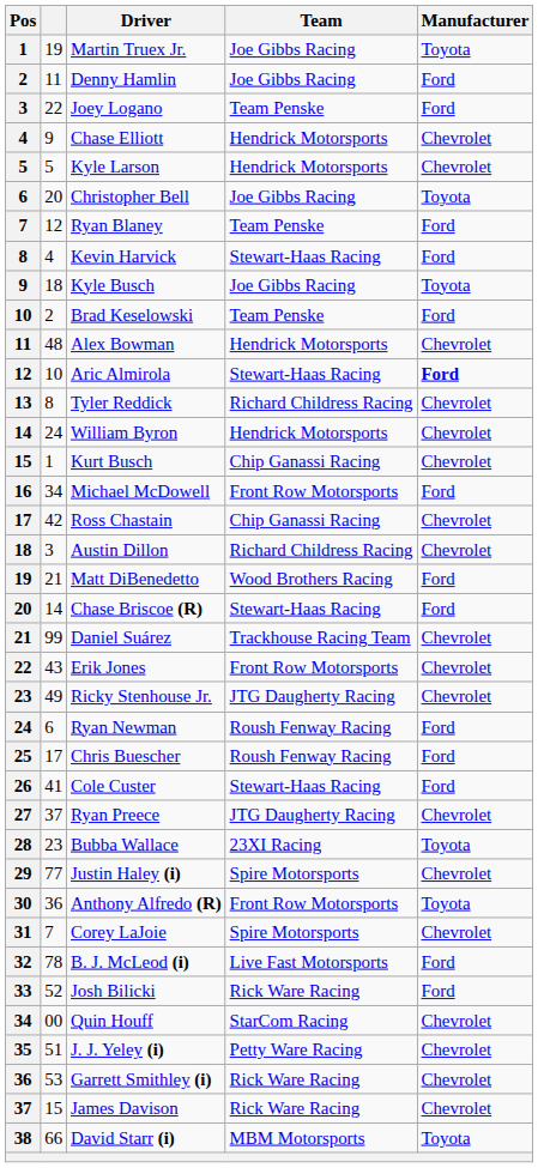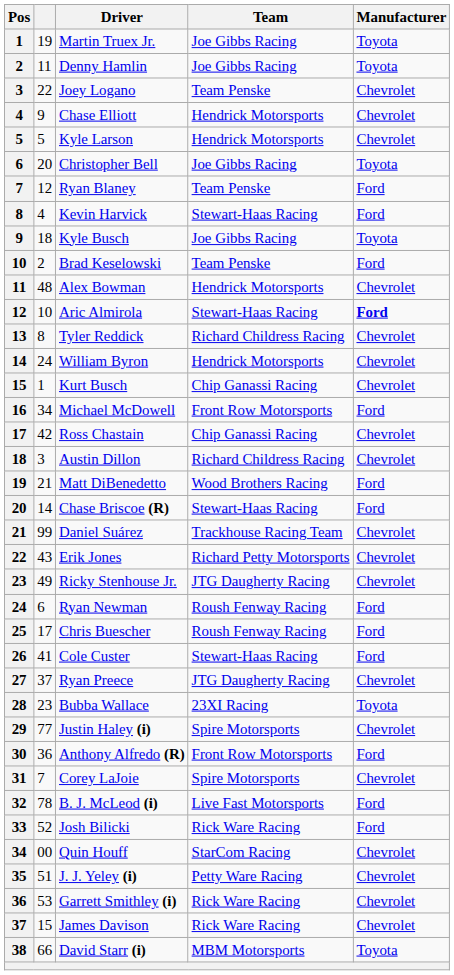Denny Hamlin | Manufacturer: Ford -> Toyota
Joey Logano | Manufacturer: Ford -> Chevrolet
Erik Jones | Team: Front Row Motorsports -> Richard Petty Motorsports
Anthony Alfredo (R) | Manufacturer: Toyota -> Ford
